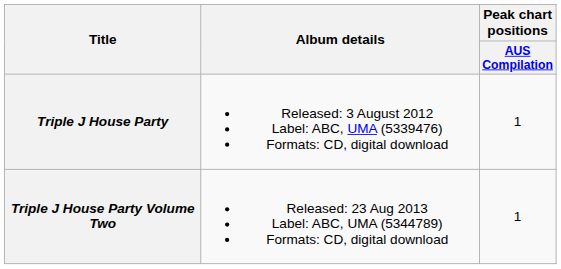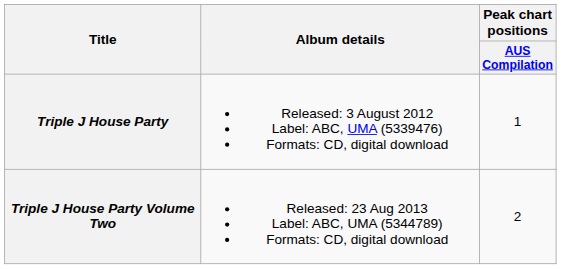Triple J House Party Volume Two | Peak chart positions / AUS Compilation: 1 -> 2
